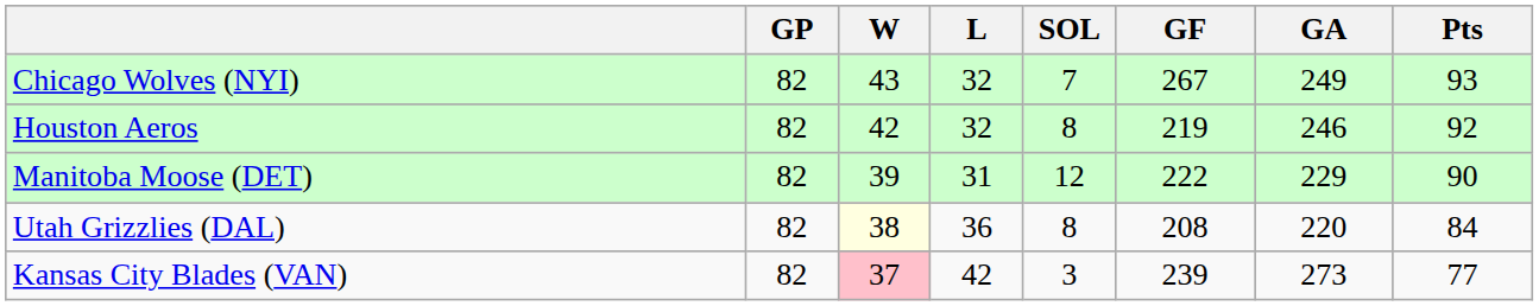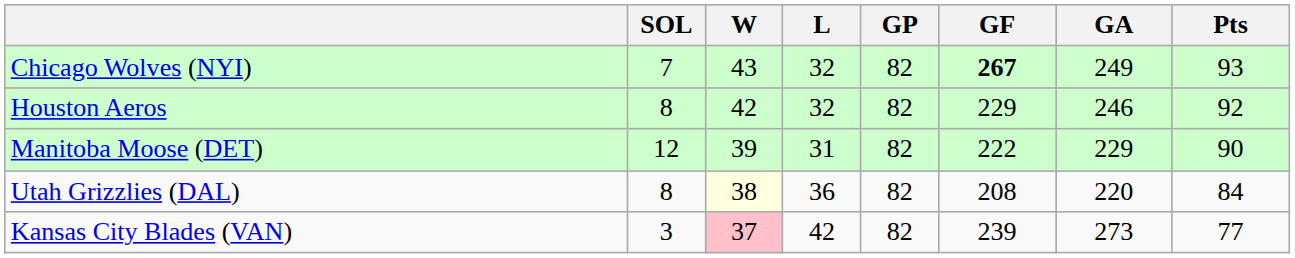columns swapped: GP <-> SOL
Chicago Wolves (NYI) | GF: normal -> bold
Houston Aeros | GF: 219 -> 229
